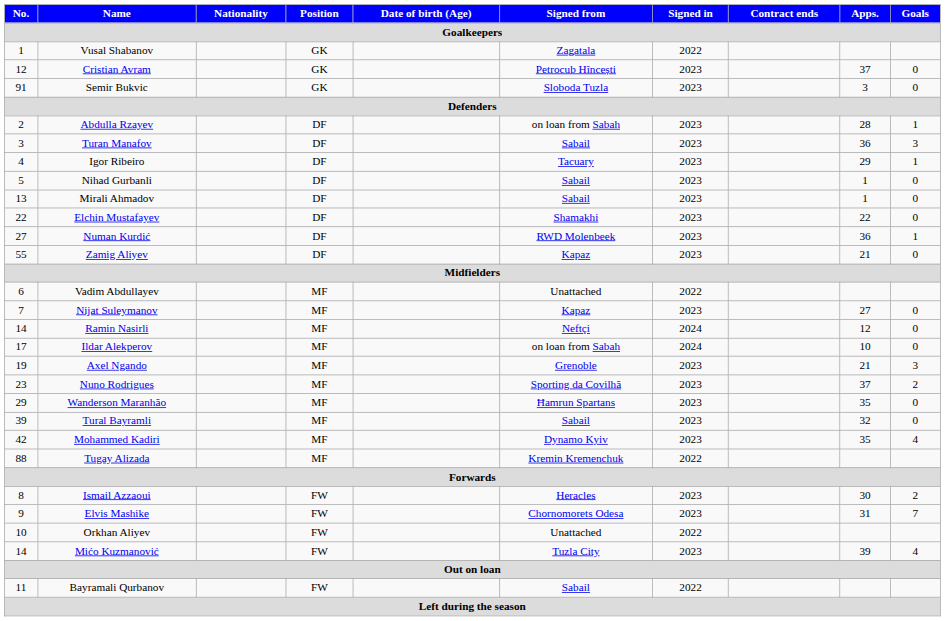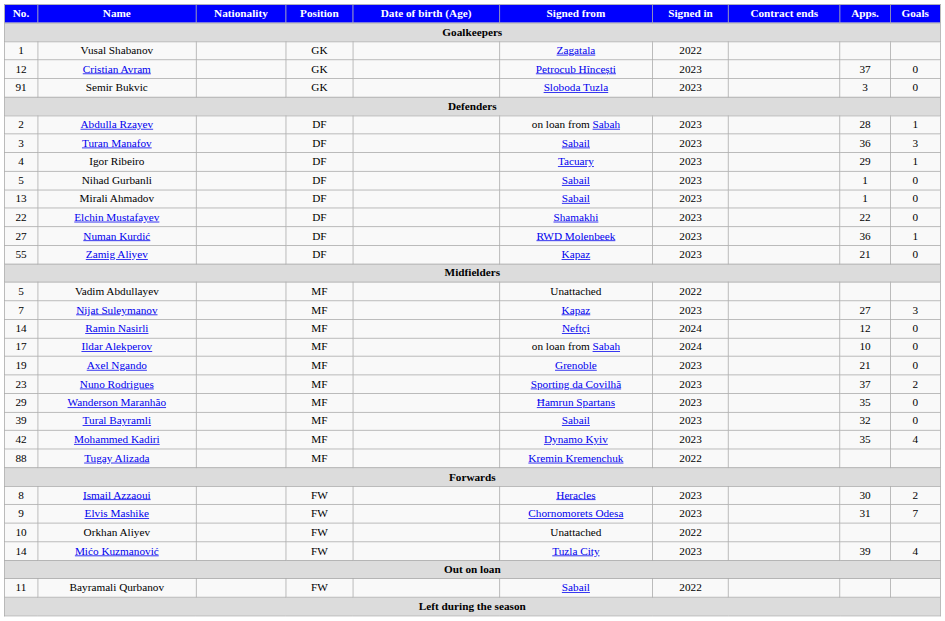Vadim Abdullayev | No.: 6 -> 5
Nijat Suleymanov | Goals: 0 -> 3
Axel Ngando | Goals: 3 -> 0
